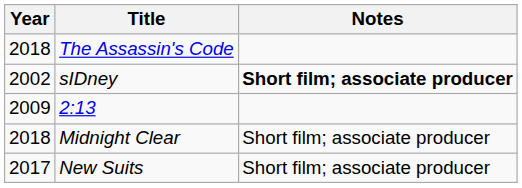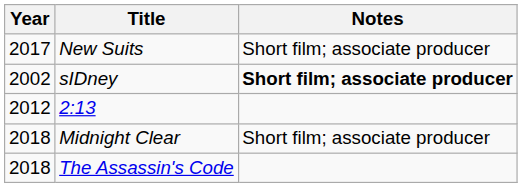rows swapped: New Suits <-> The Assassin's Code
2:13 | Year: 2009 -> 2012
